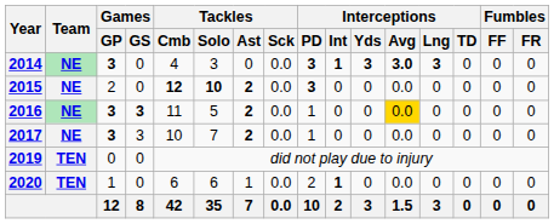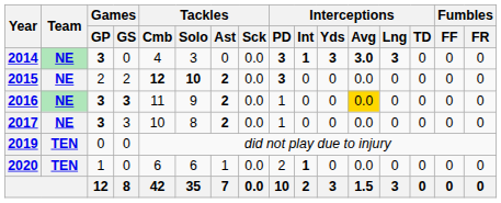2015 | Games / GS: 0 -> 2
2016 | Tackles / Solo: 5 -> 9
2017 | Tackles / Solo: 7 -> 8
